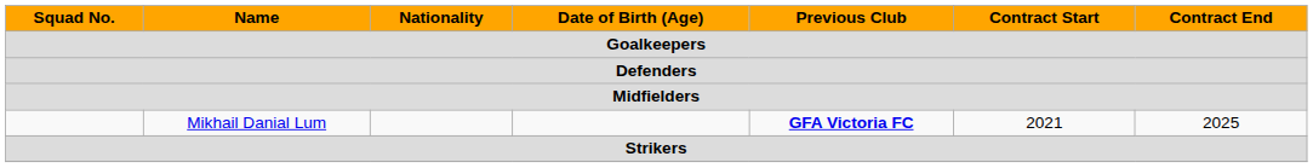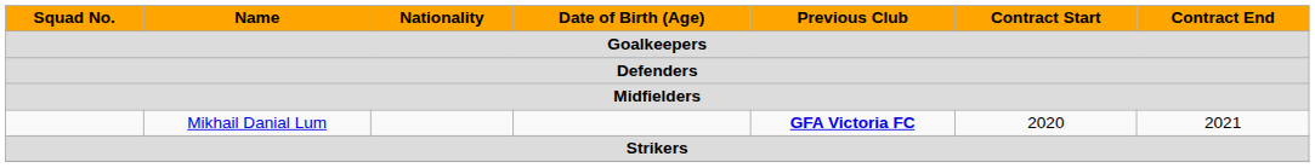Mikhail Danial Lum | Contract Start: 2021 -> 2020
Mikhail Danial Lum | Contract End: 2025 -> 2021
